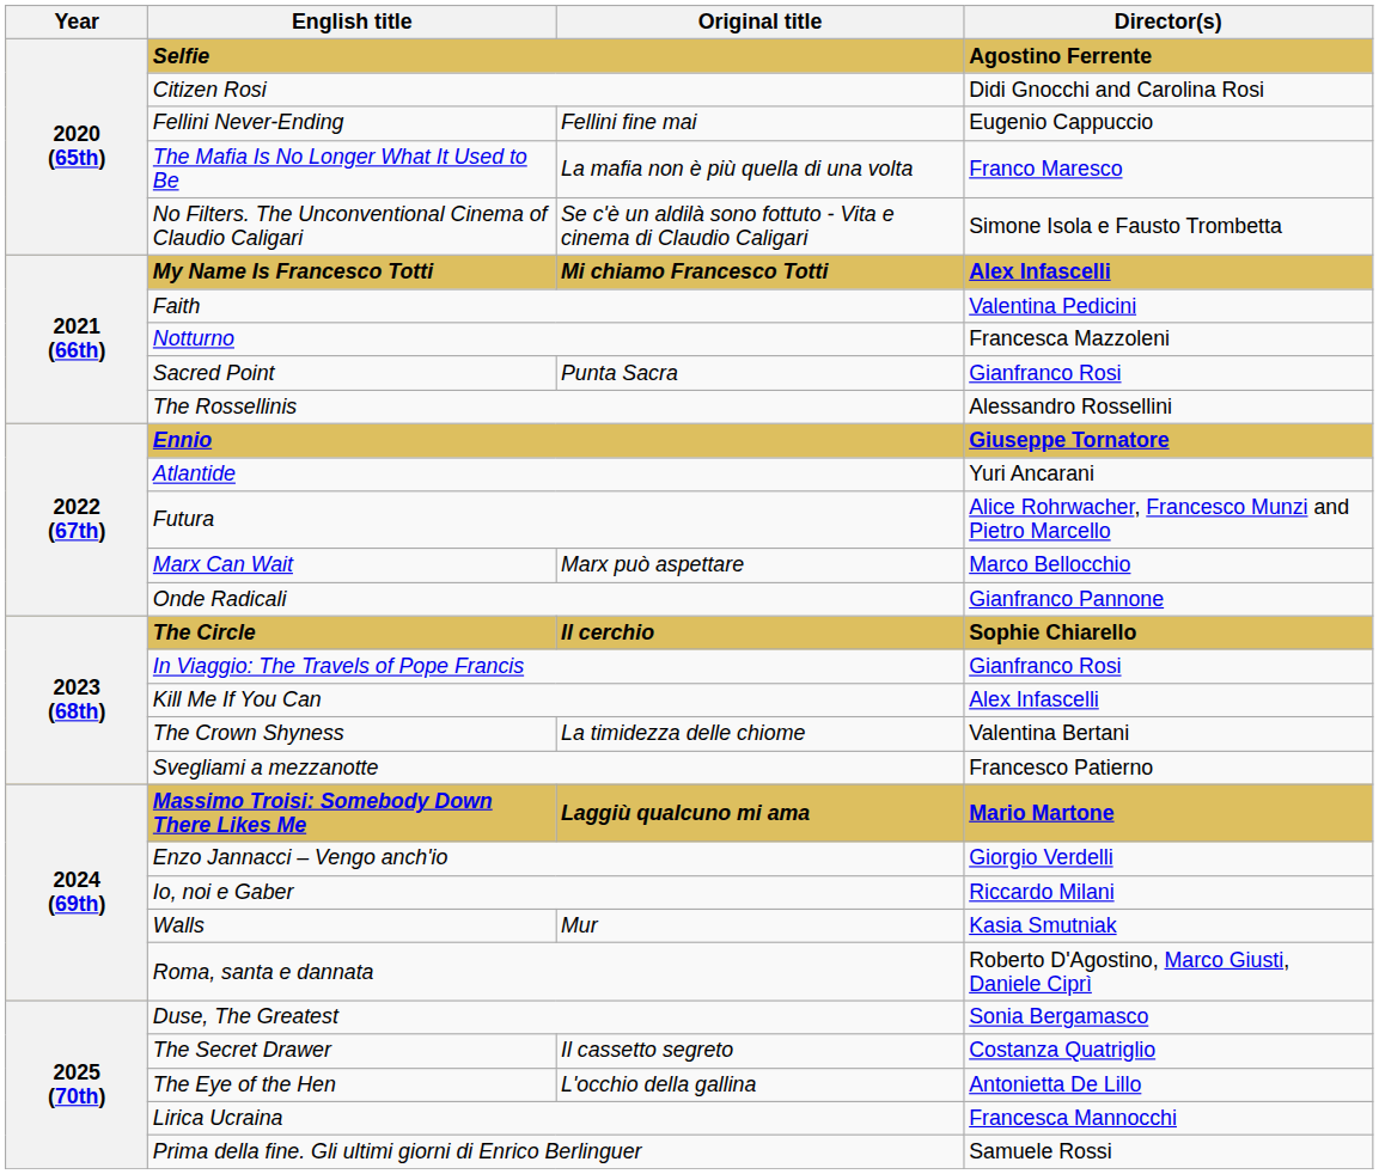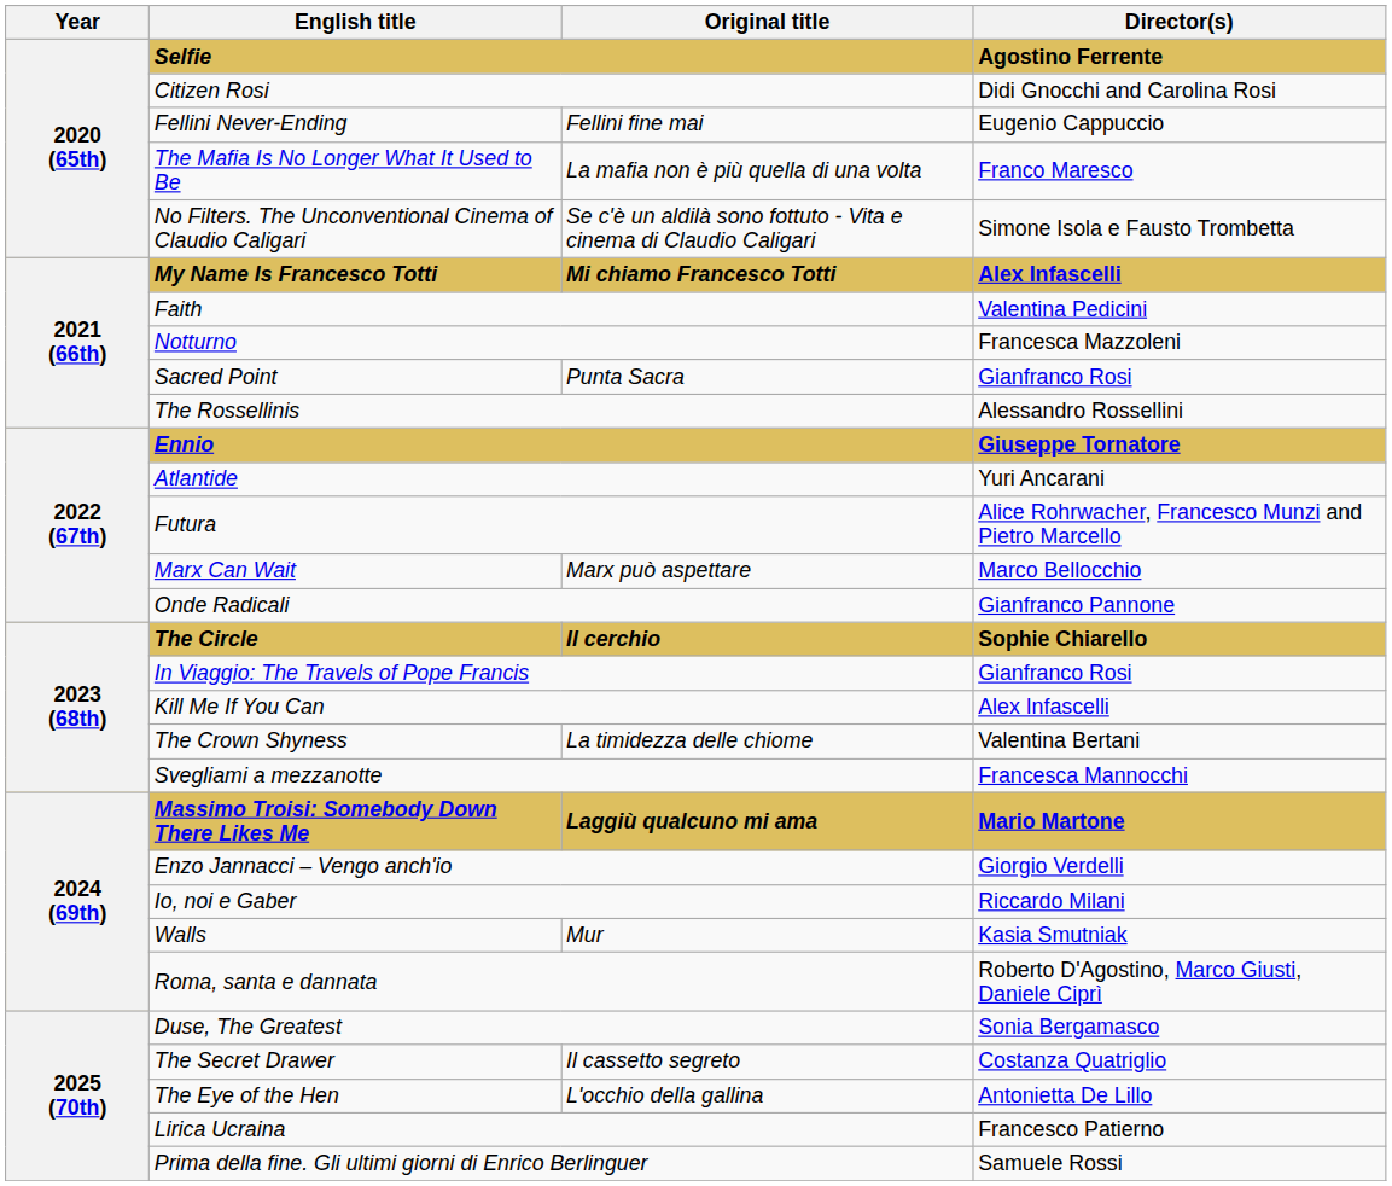Svegliami a mezzanotte | Director(s): Francesco Patierno -> Francesca Mannocchi
Lirica Ucraina | Director(s): Francesca Mannocchi -> Francesco Patierno
